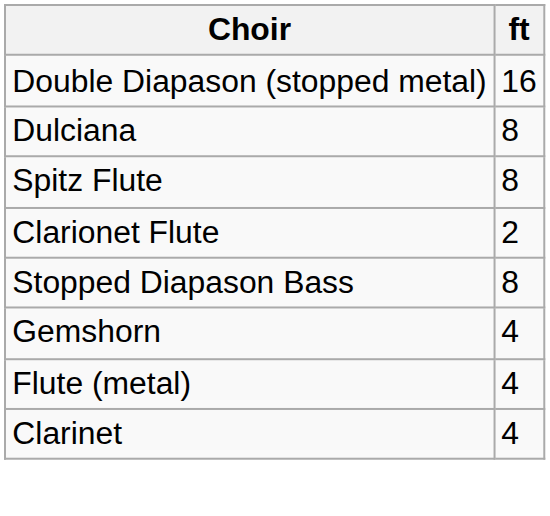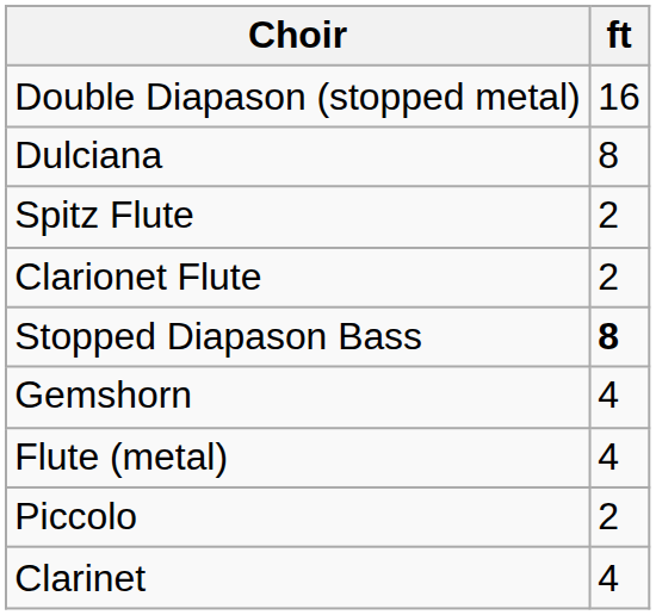Spitz Flute | ft: 8 -> 2
Stopped Diapason Bass | ft: normal -> bold
+ row: Piccolo | 2
